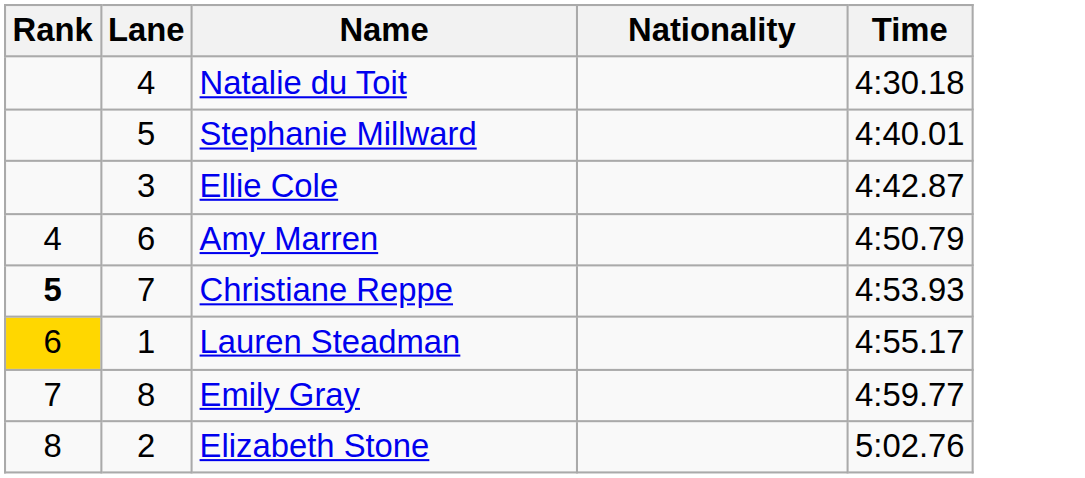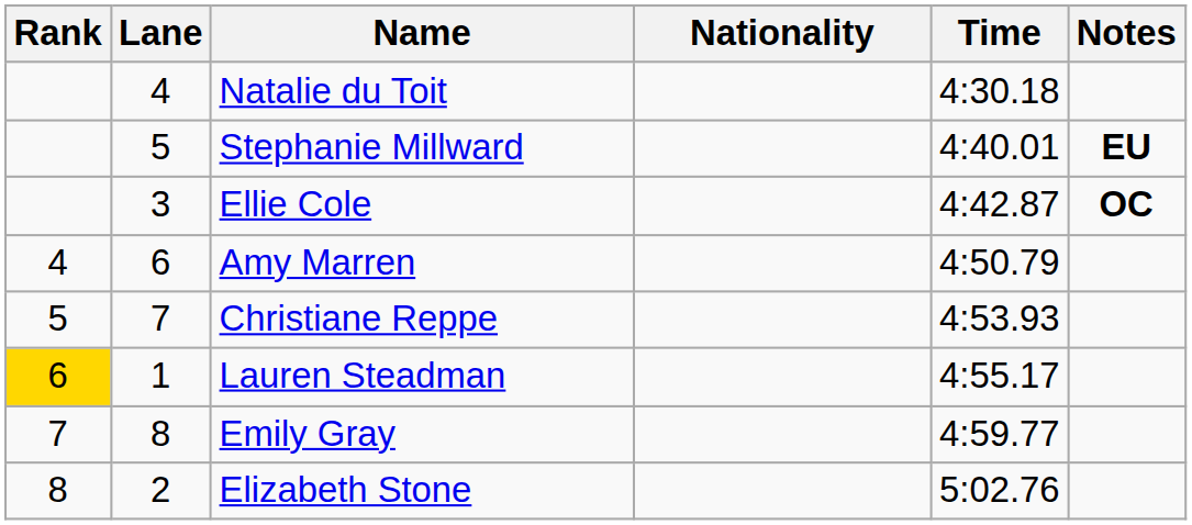+ column: Notes | EU | OC
Christiane Reppe | Rank: bold -> normal
